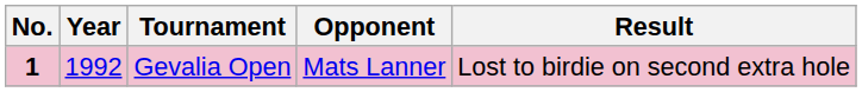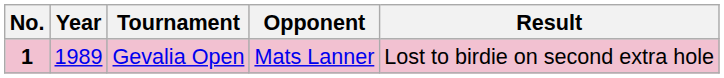Gevalia Open | Year: 1992 -> 1989
